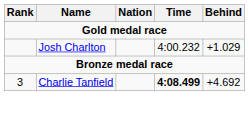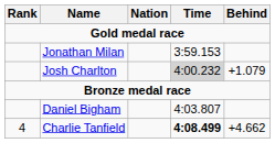+ row: Jonathan Milan | 3:59.153
Josh Charlton | Time: no background -> lightgrey background
Josh Charlton | Behind: +1.029 -> +1.079
+ row: Daniel Bigham | 4:03.807
Charlie Tanfield | Rank: 3 -> 4
Charlie Tanfield | Behind: +4.692 -> +4.662
